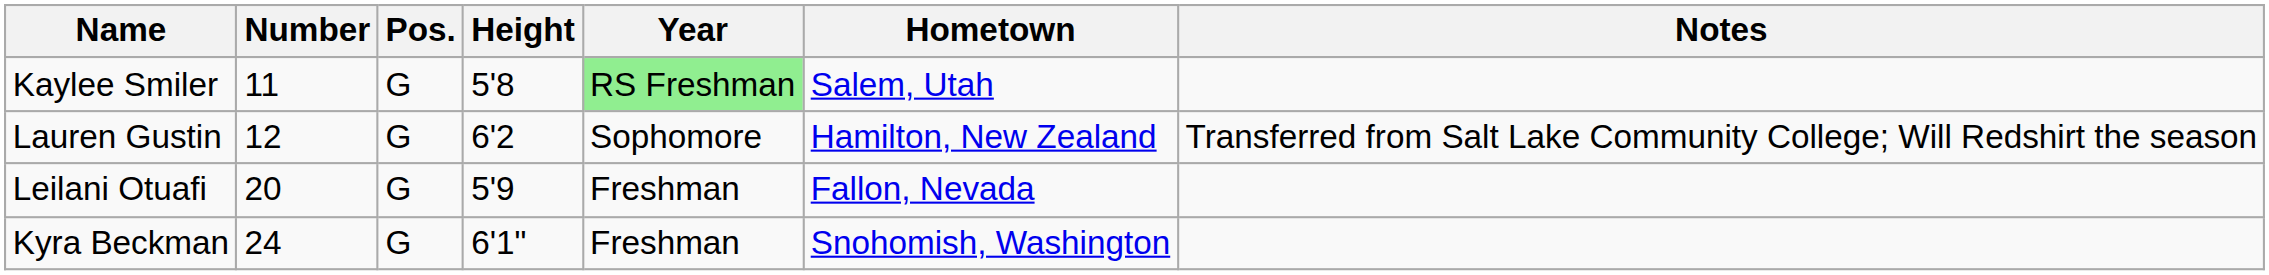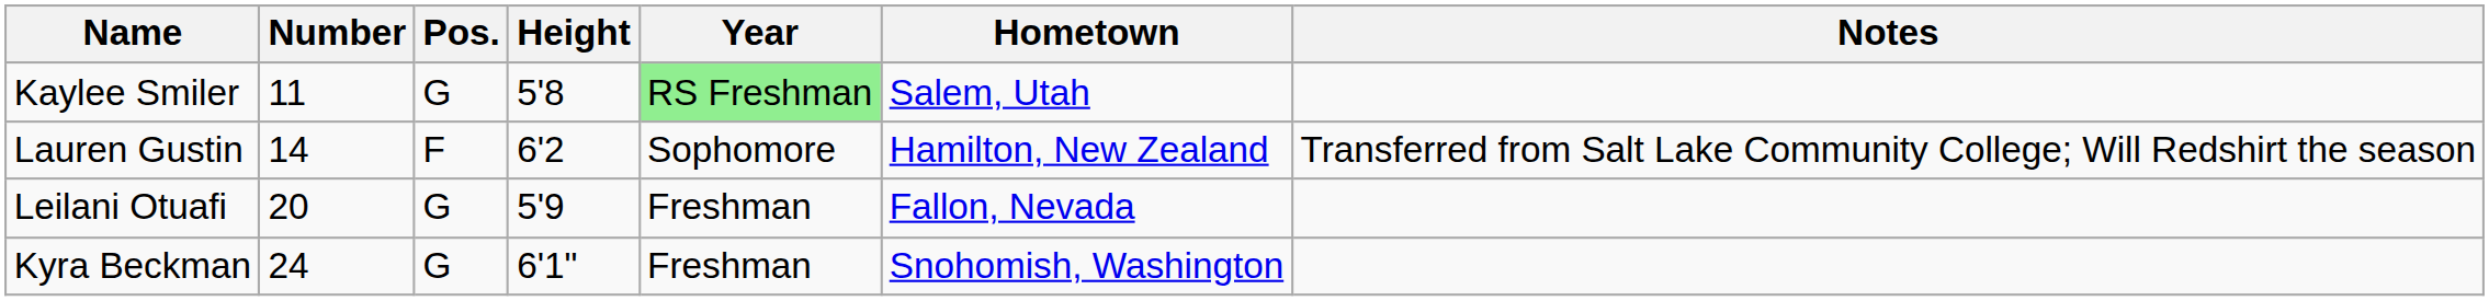Lauren Gustin | Number: 12 -> 14
Lauren Gustin | Pos.: G -> F
